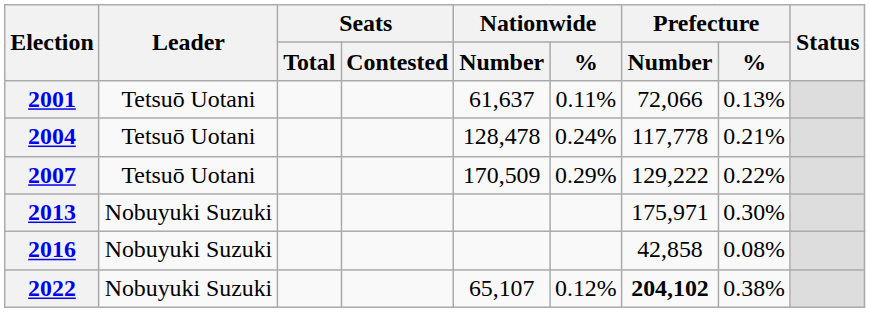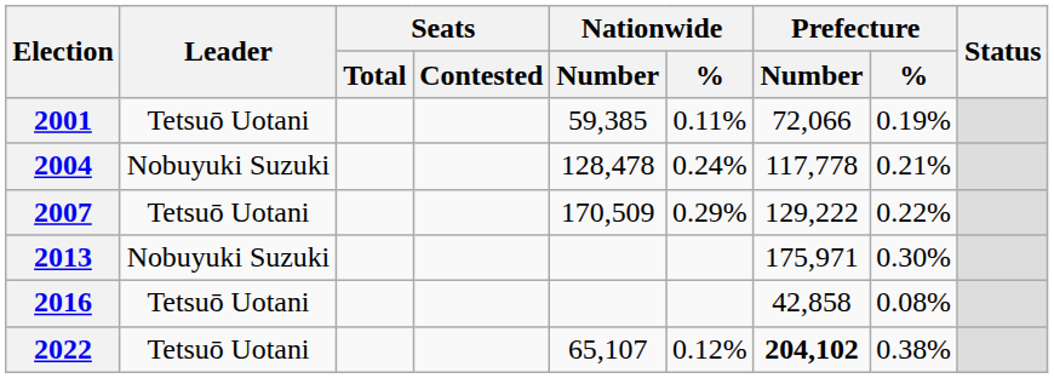2001 | Nationwide / Number: 61,637 -> 59,385
2001 | Prefecture / %: 0.13% -> 0.19%
2004 | Leader: Tetsuō Uotani -> Nobuyuki Suzuki
2016 | Leader: Nobuyuki Suzuki -> Tetsuō Uotani
2022 | Leader: Nobuyuki Suzuki -> Tetsuō Uotani
